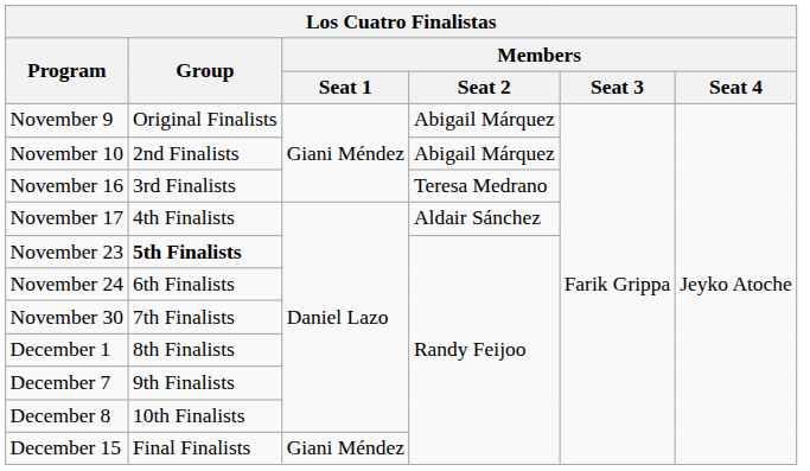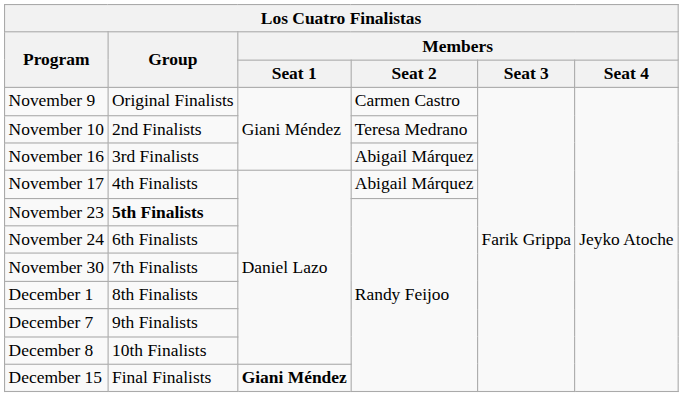November 9 | Members / Seat 2: Abigail Márquez -> Carmen Castro
November 10 | Members / Seat 2: Abigail Márquez -> Teresa Medrano
November 16 | Members / Seat 2: Teresa Medrano -> Abigail Márquez
November 17 | Members / Seat 2: Aldair Sánchez -> Abigail Márquez
December 15 | Members / Seat 1: normal -> bold
